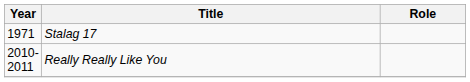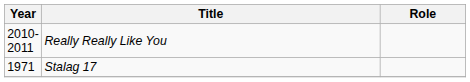rows swapped: Stalag 17 <-> Really Really Like You
